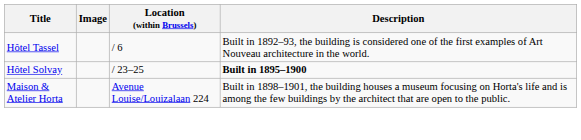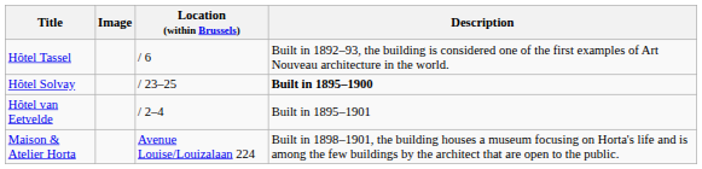+ row: Hôtel van Eetvelde | / 2–4 | Built in 1895–1901
